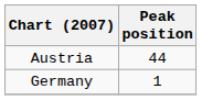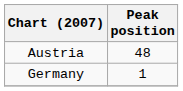Austria | Peak position: 44 -> 48
